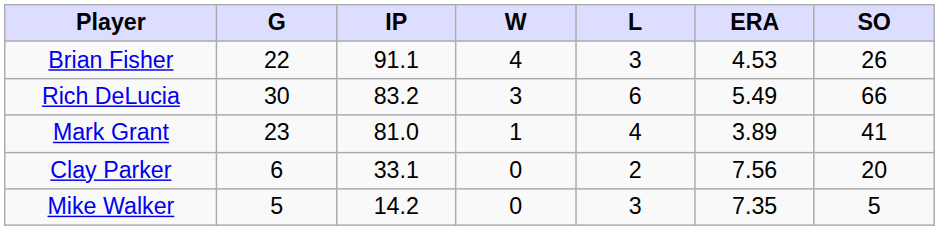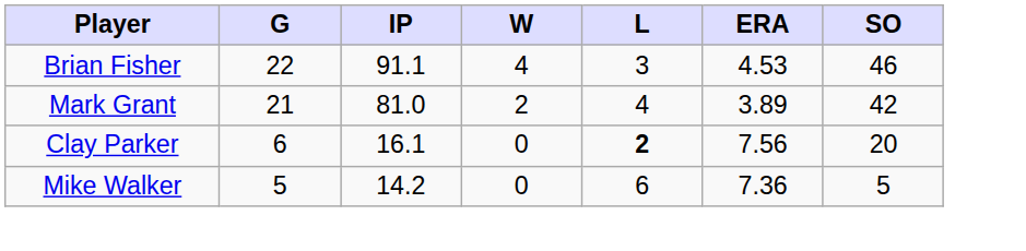Brian Fisher | SO: 26 -> 46
- row: Rich DeLucia | 30 | 83.2 | 3 | 6 | 5.49 | 66
Mark Grant | G: 23 -> 21
Mark Grant | W: 1 -> 2
Mark Grant | SO: 41 -> 42
Clay Parker | IP: 33.1 -> 16.1
Clay Parker | L: normal -> bold
Mike Walker | L: 3 -> 6
Mike Walker | ERA: 7.35 -> 7.36
